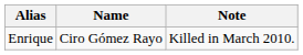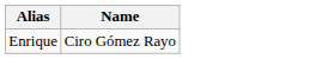- column: Note | Killed in March 2010.
